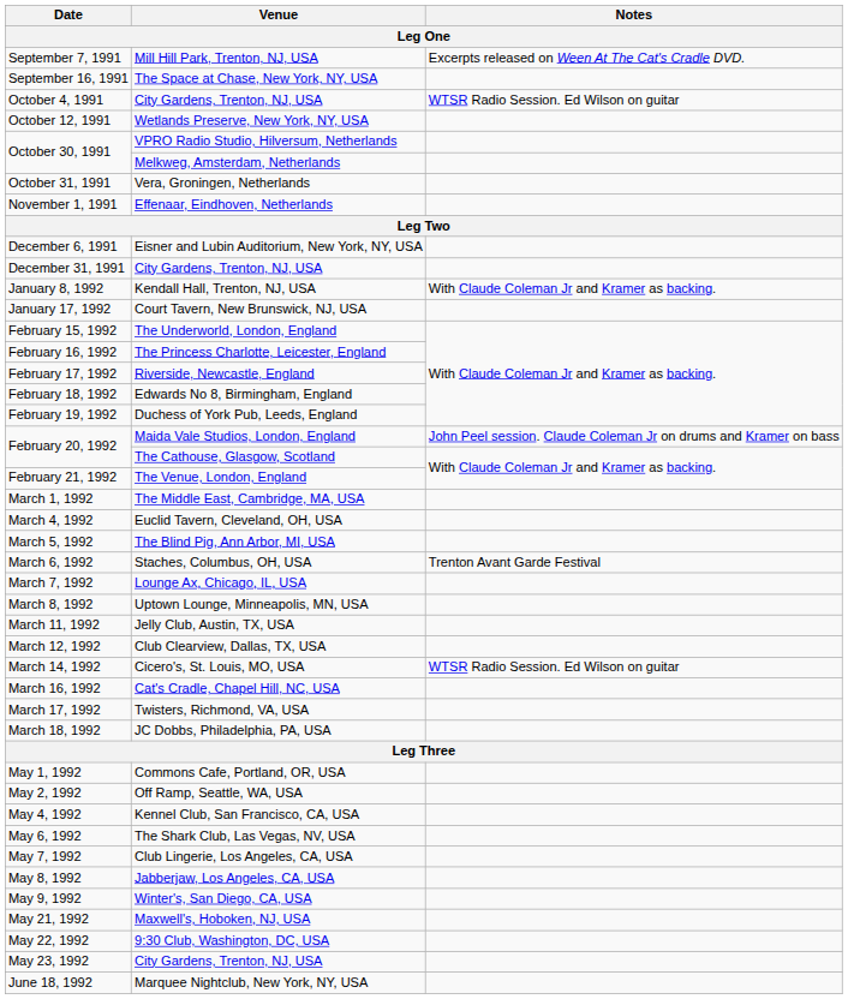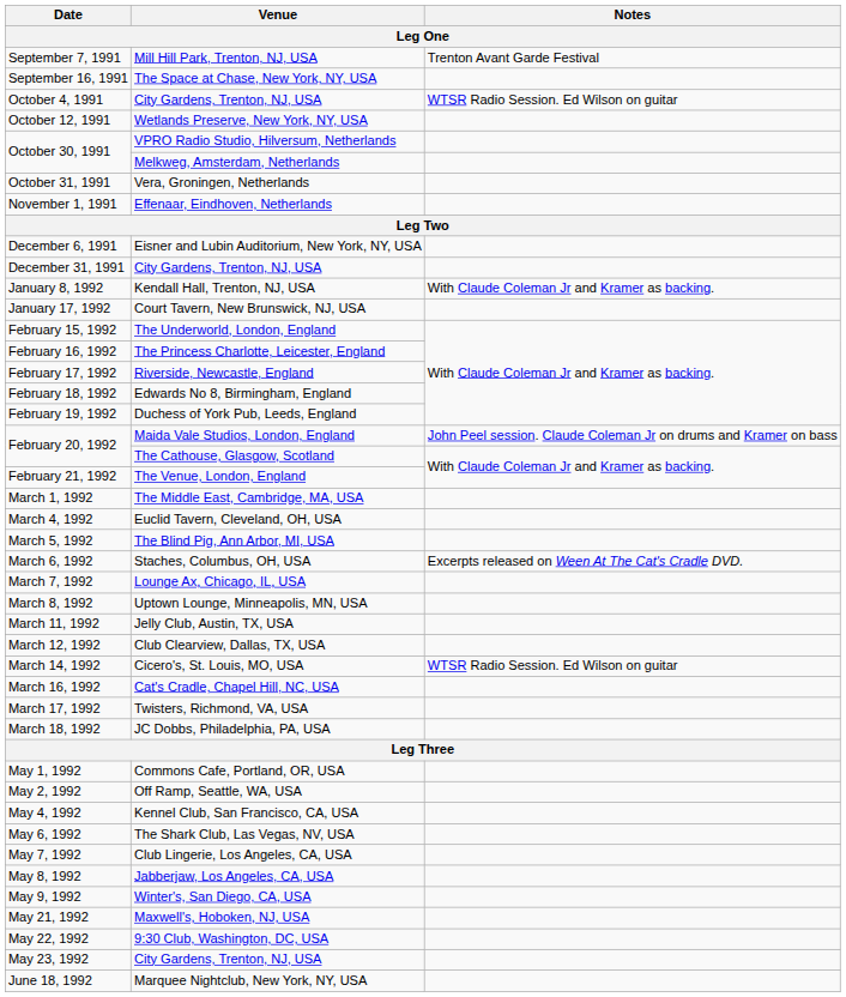September 7, 1991 | Notes: Excerpts released on Ween At The Cat's Cradle DVD. -> Trenton Avant Garde Festival
March 6, 1992 | Notes: Trenton Avant Garde Festival -> Excerpts released on Ween At The Cat's Cradle DVD.
